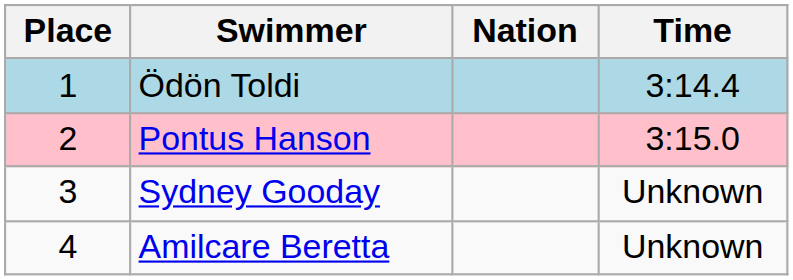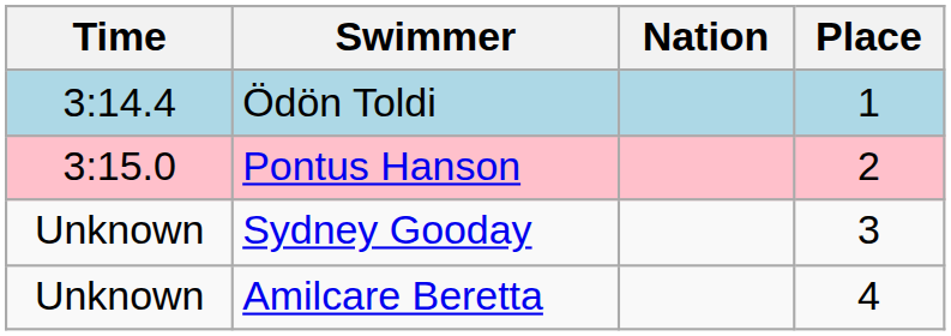columns swapped: Place <-> Time
